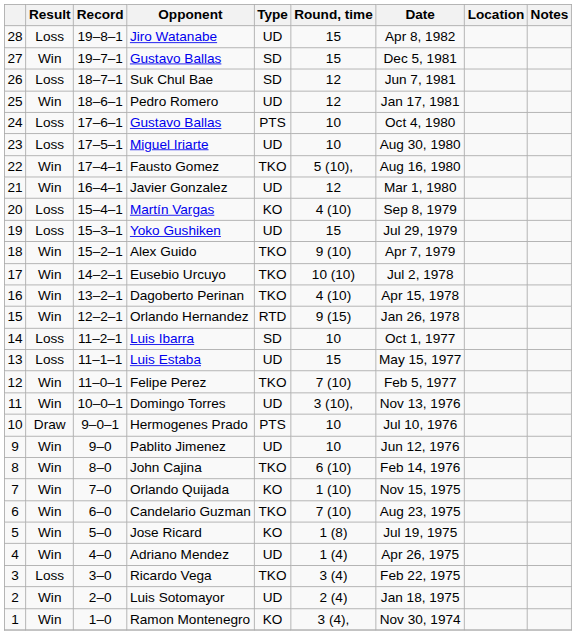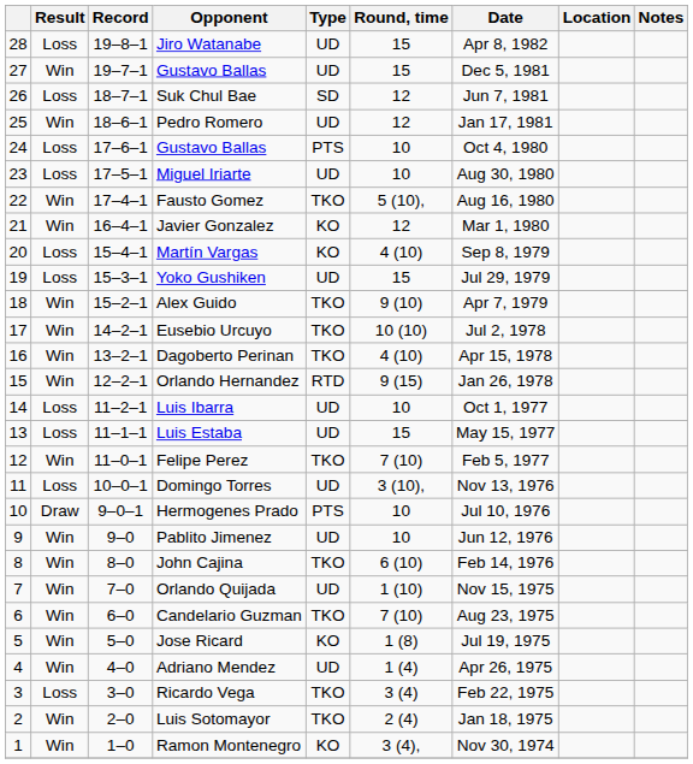27 / Gustavo Ballas | Type: SD -> UD
Javier Gonzalez | Type: UD -> KO
Luis Ibarra | Type: SD -> UD
Domingo Torres | Result: Win -> Loss
Orlando Quijada | Type: KO -> UD
Luis Sotomayor | Type: UD -> TKO
